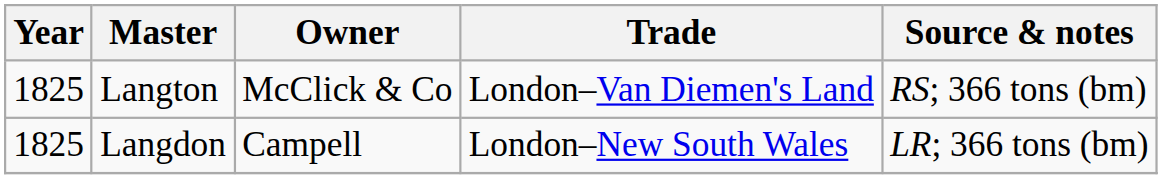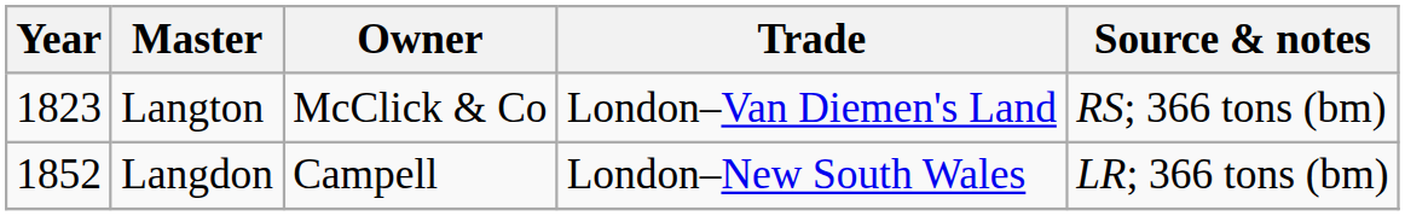Langton | Year: 1825 -> 1823
Langdon | Year: 1825 -> 1852
